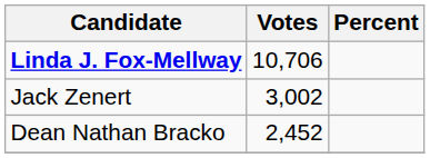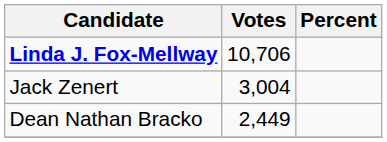Jack Zenert | Votes: 3,002 -> 3,004
Dean Nathan Bracko | Votes: 2,452 -> 2,449
